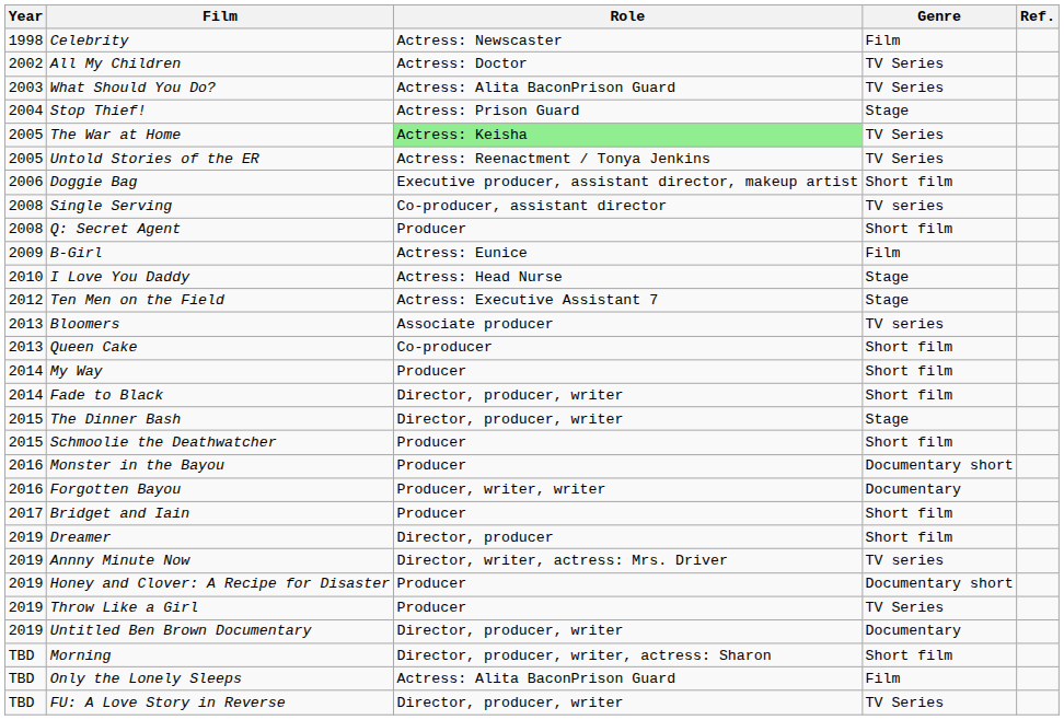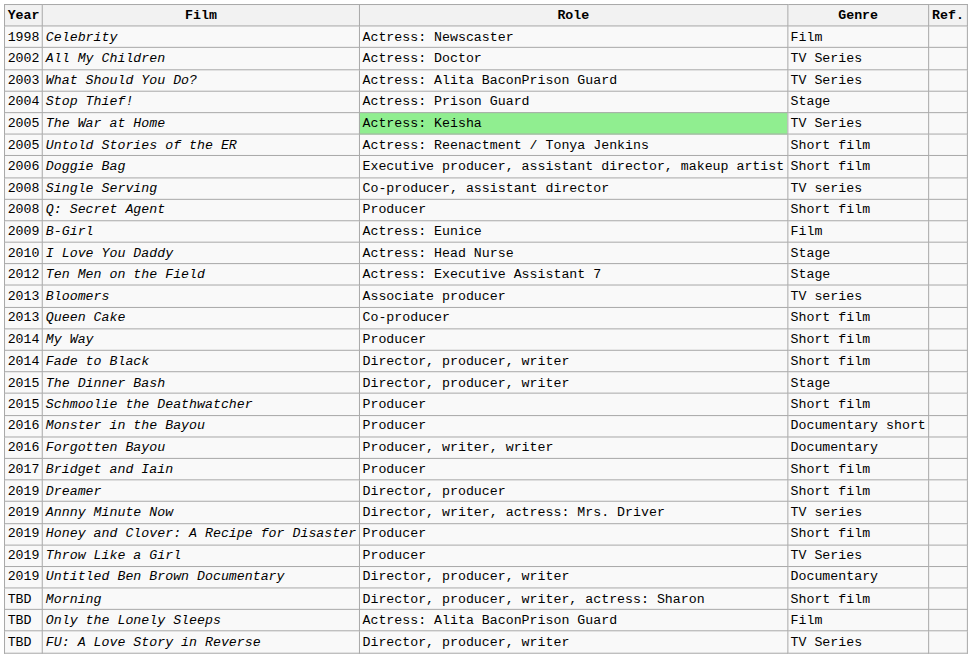Untold Stories of the ER | Genre: TV Series -> Short film
Honey and Clover: A Recipe for Disaster | Genre: Documentary short -> Short film
